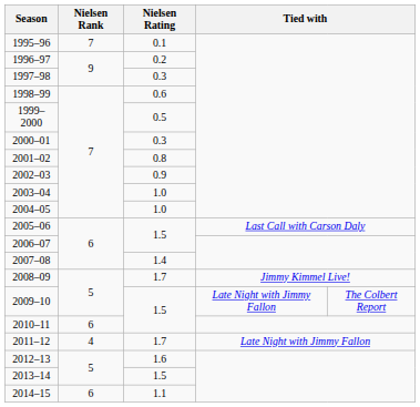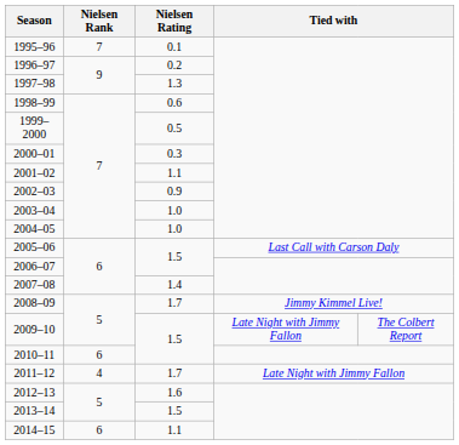1997–98 | Nielsen Rating: 0.3 -> 1.3
2001–02 | Nielsen Rating: 0.8 -> 1.1
